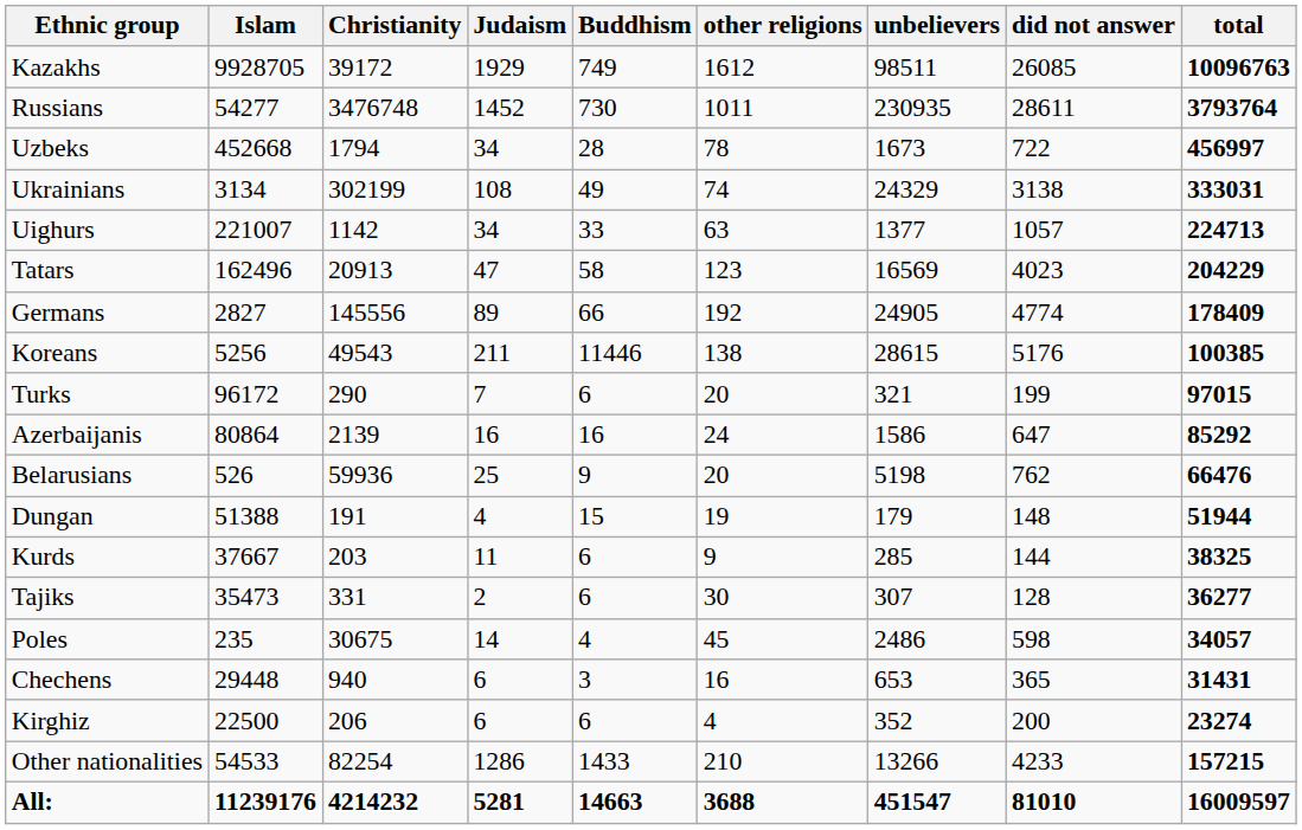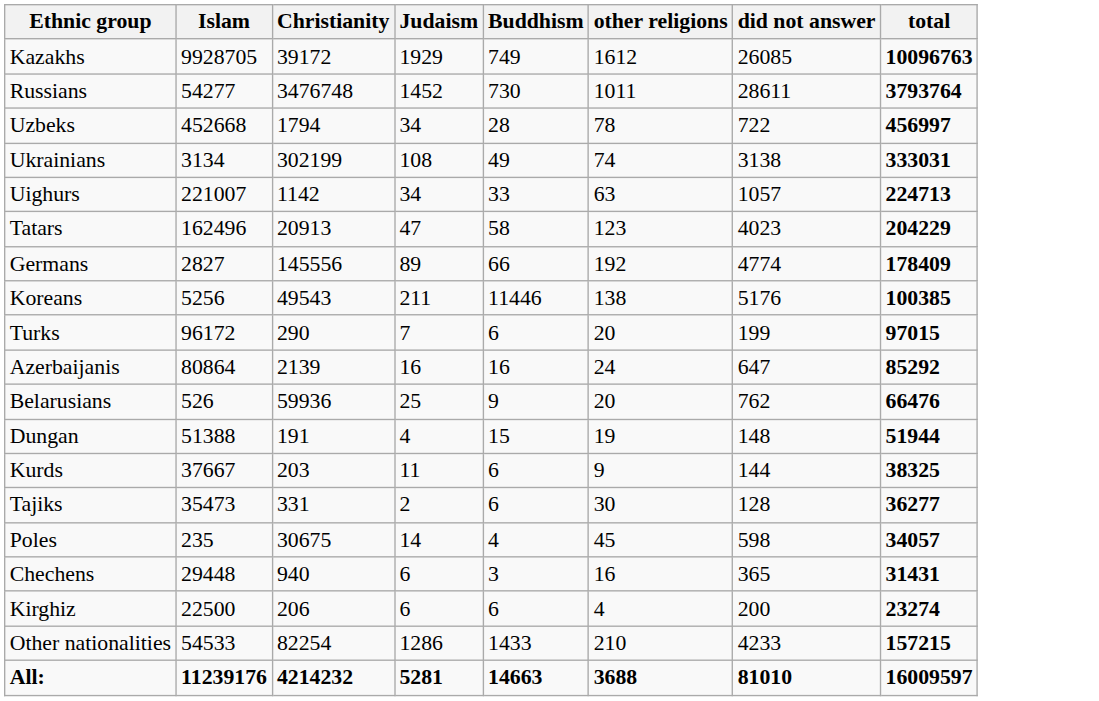- column: unbelievers | 98511 | 230935 | 1673 | 24329 | 1377 | 16569 | 24905 | 28615 | 321 | 1586 | 5198 | 179 | 285 | 307 | 2486 | 653 | 352 | 13266 | 451547
